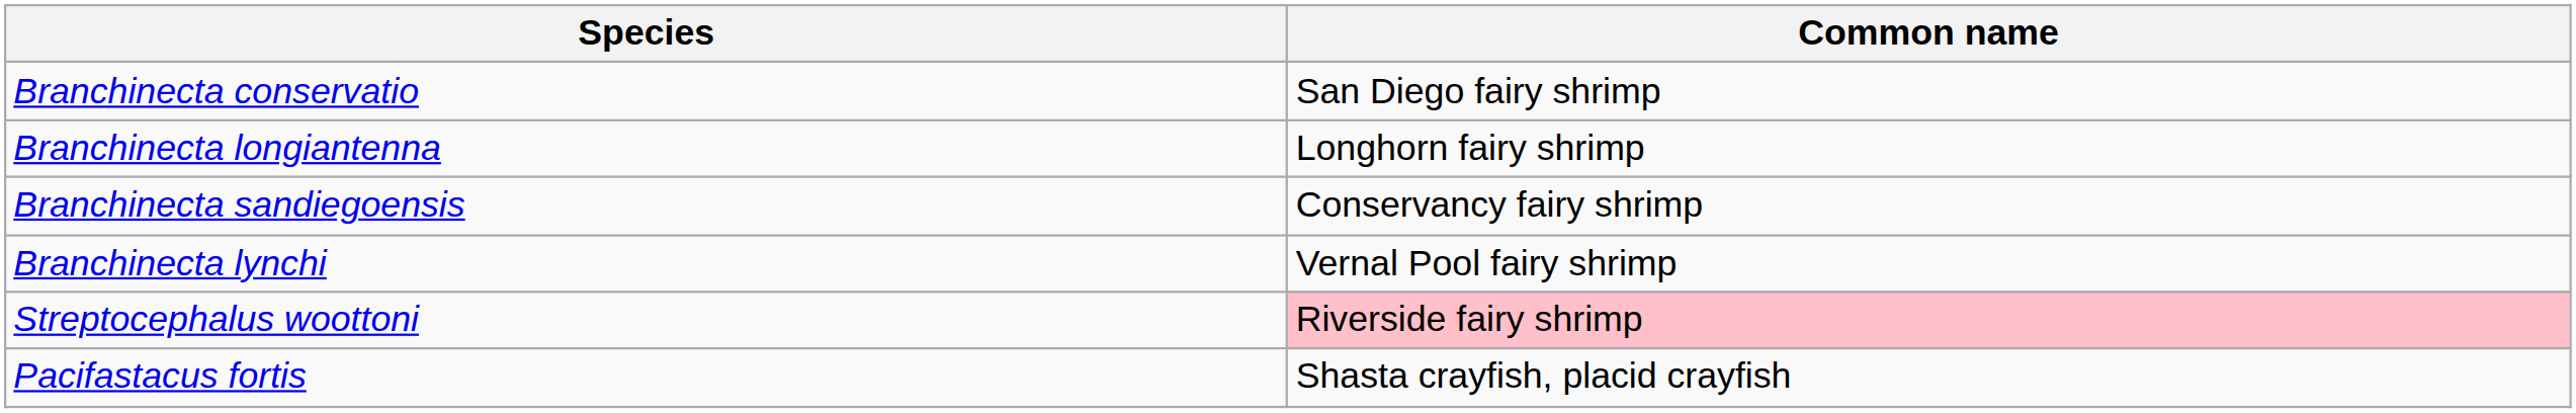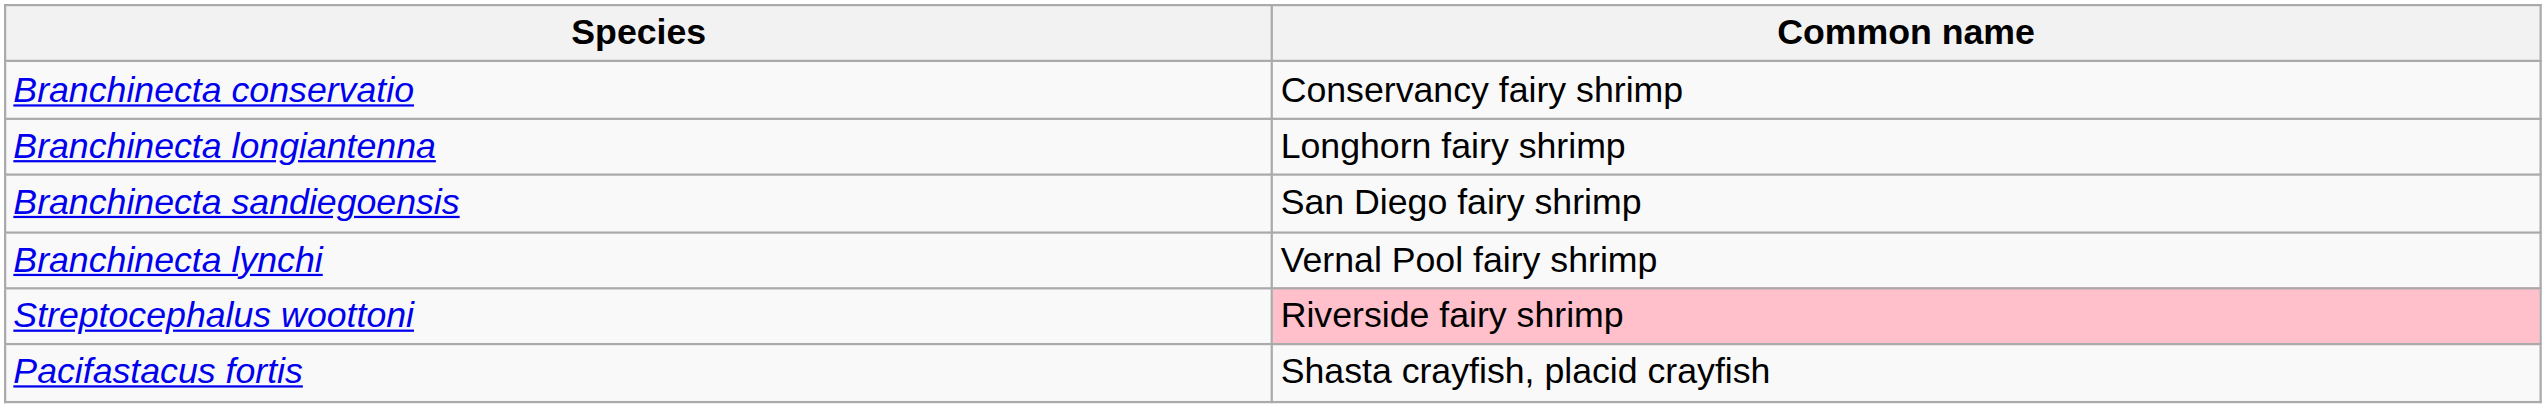Branchinecta conservatio | Common name: San Diego fairy shrimp -> Conservancy fairy shrimp
Branchinecta sandiegoensis | Common name: Conservancy fairy shrimp -> San Diego fairy shrimp
